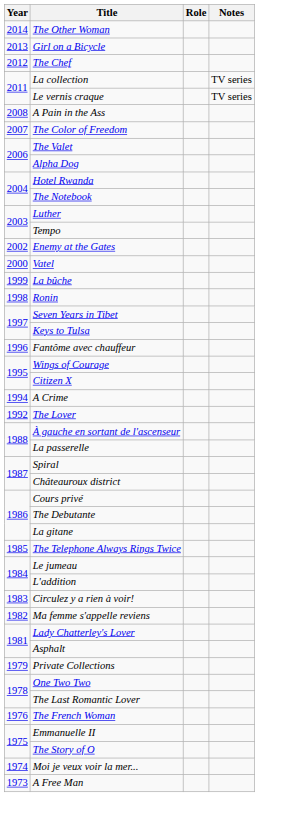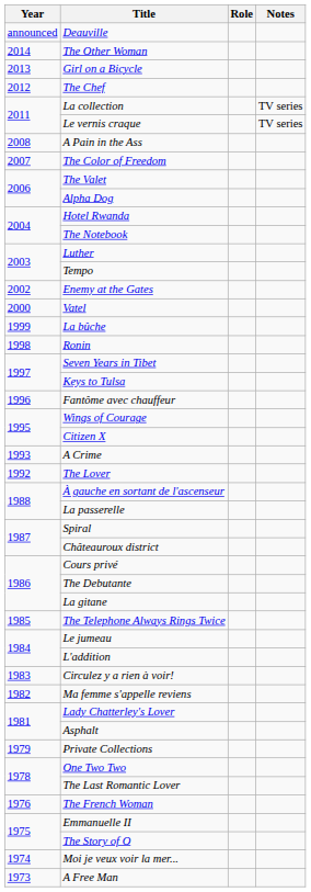+ row: announced | Deauville
A Crime | Year: 1994 -> 1993
